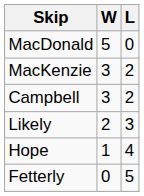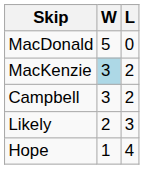MacKenzie | W: no background -> lightblue background
- row: Fetterly | 0 | 5
